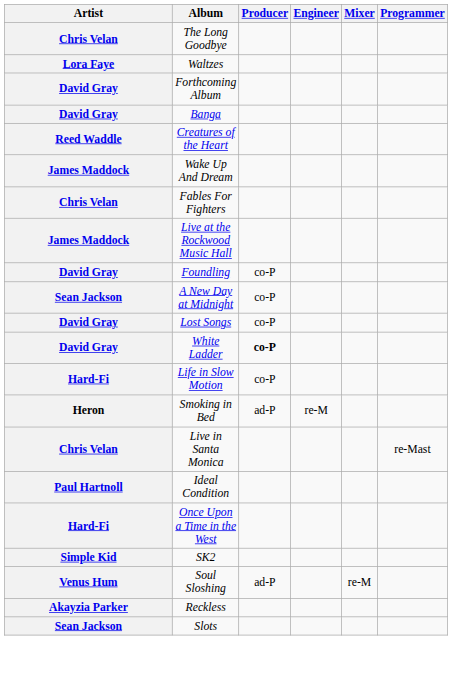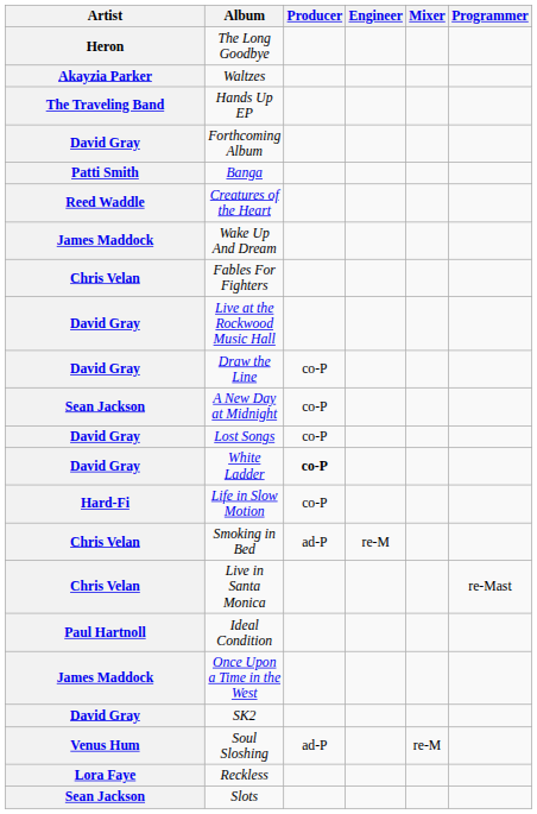The Long Goodbye | Artist: Chris Velan -> Heron
Waltzes | Artist: Lora Faye -> Akayzia Parker
+ row: The Traveling Band | Hands Up EP
Banga | Artist: David Gray -> Patti Smith
Live at the Rockwood Music Hall | Artist: James Maddock -> David Gray
- row: David Gray | Foundling | co-P
+ row: David Gray | Draw the Line | co-P
Smoking in Bed | Artist: Heron -> Chris Velan
Once Upon a Time in the West | Artist: Hard-Fi -> James Maddock
SK2 | Artist: Simple Kid -> David Gray
Reckless | Artist: Akayzia Parker -> Lora Faye
